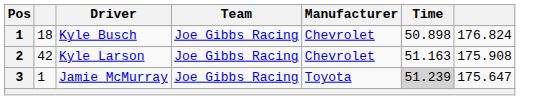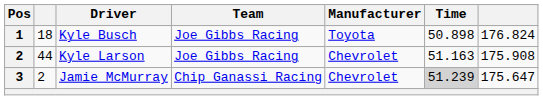Kyle Busch | Manufacturer: Chevrolet -> Toyota
Kyle Larson | column 2: 42 -> 44
Jamie McMurray | column 2: 1 -> 2
Jamie McMurray | Team: Joe Gibbs Racing -> Chip Ganassi Racing
Jamie McMurray | Manufacturer: Toyota -> Chevrolet
